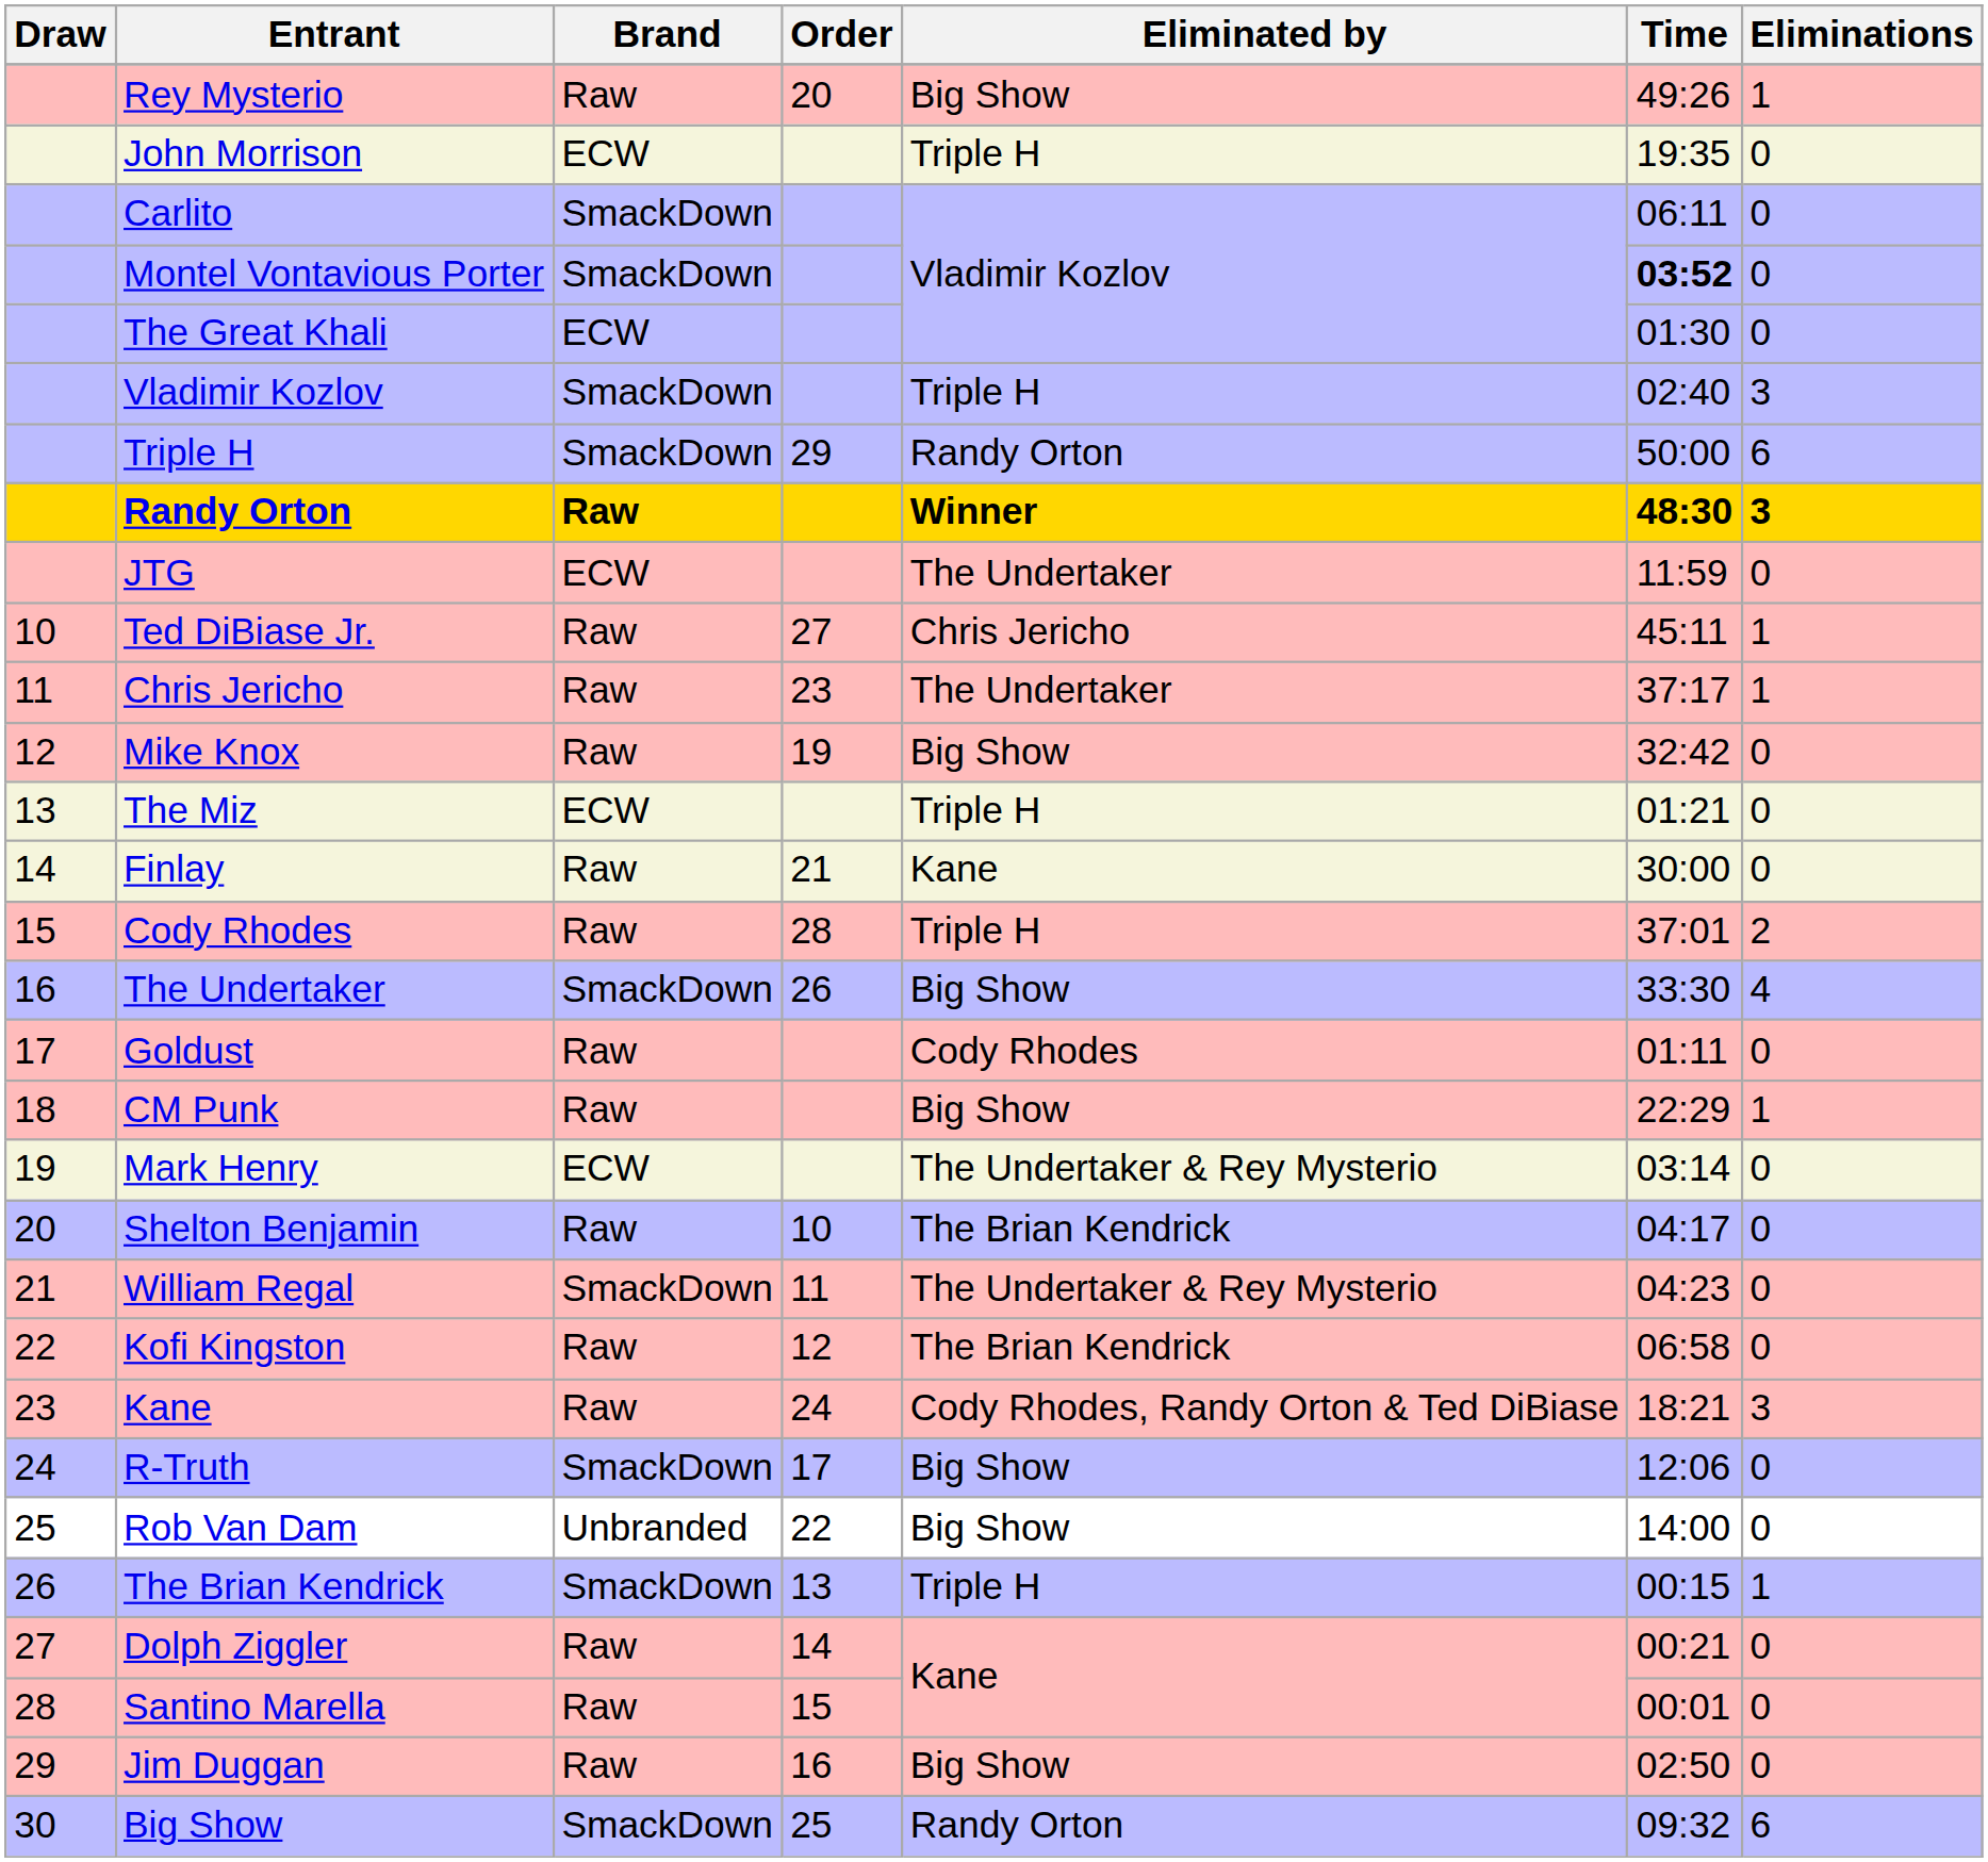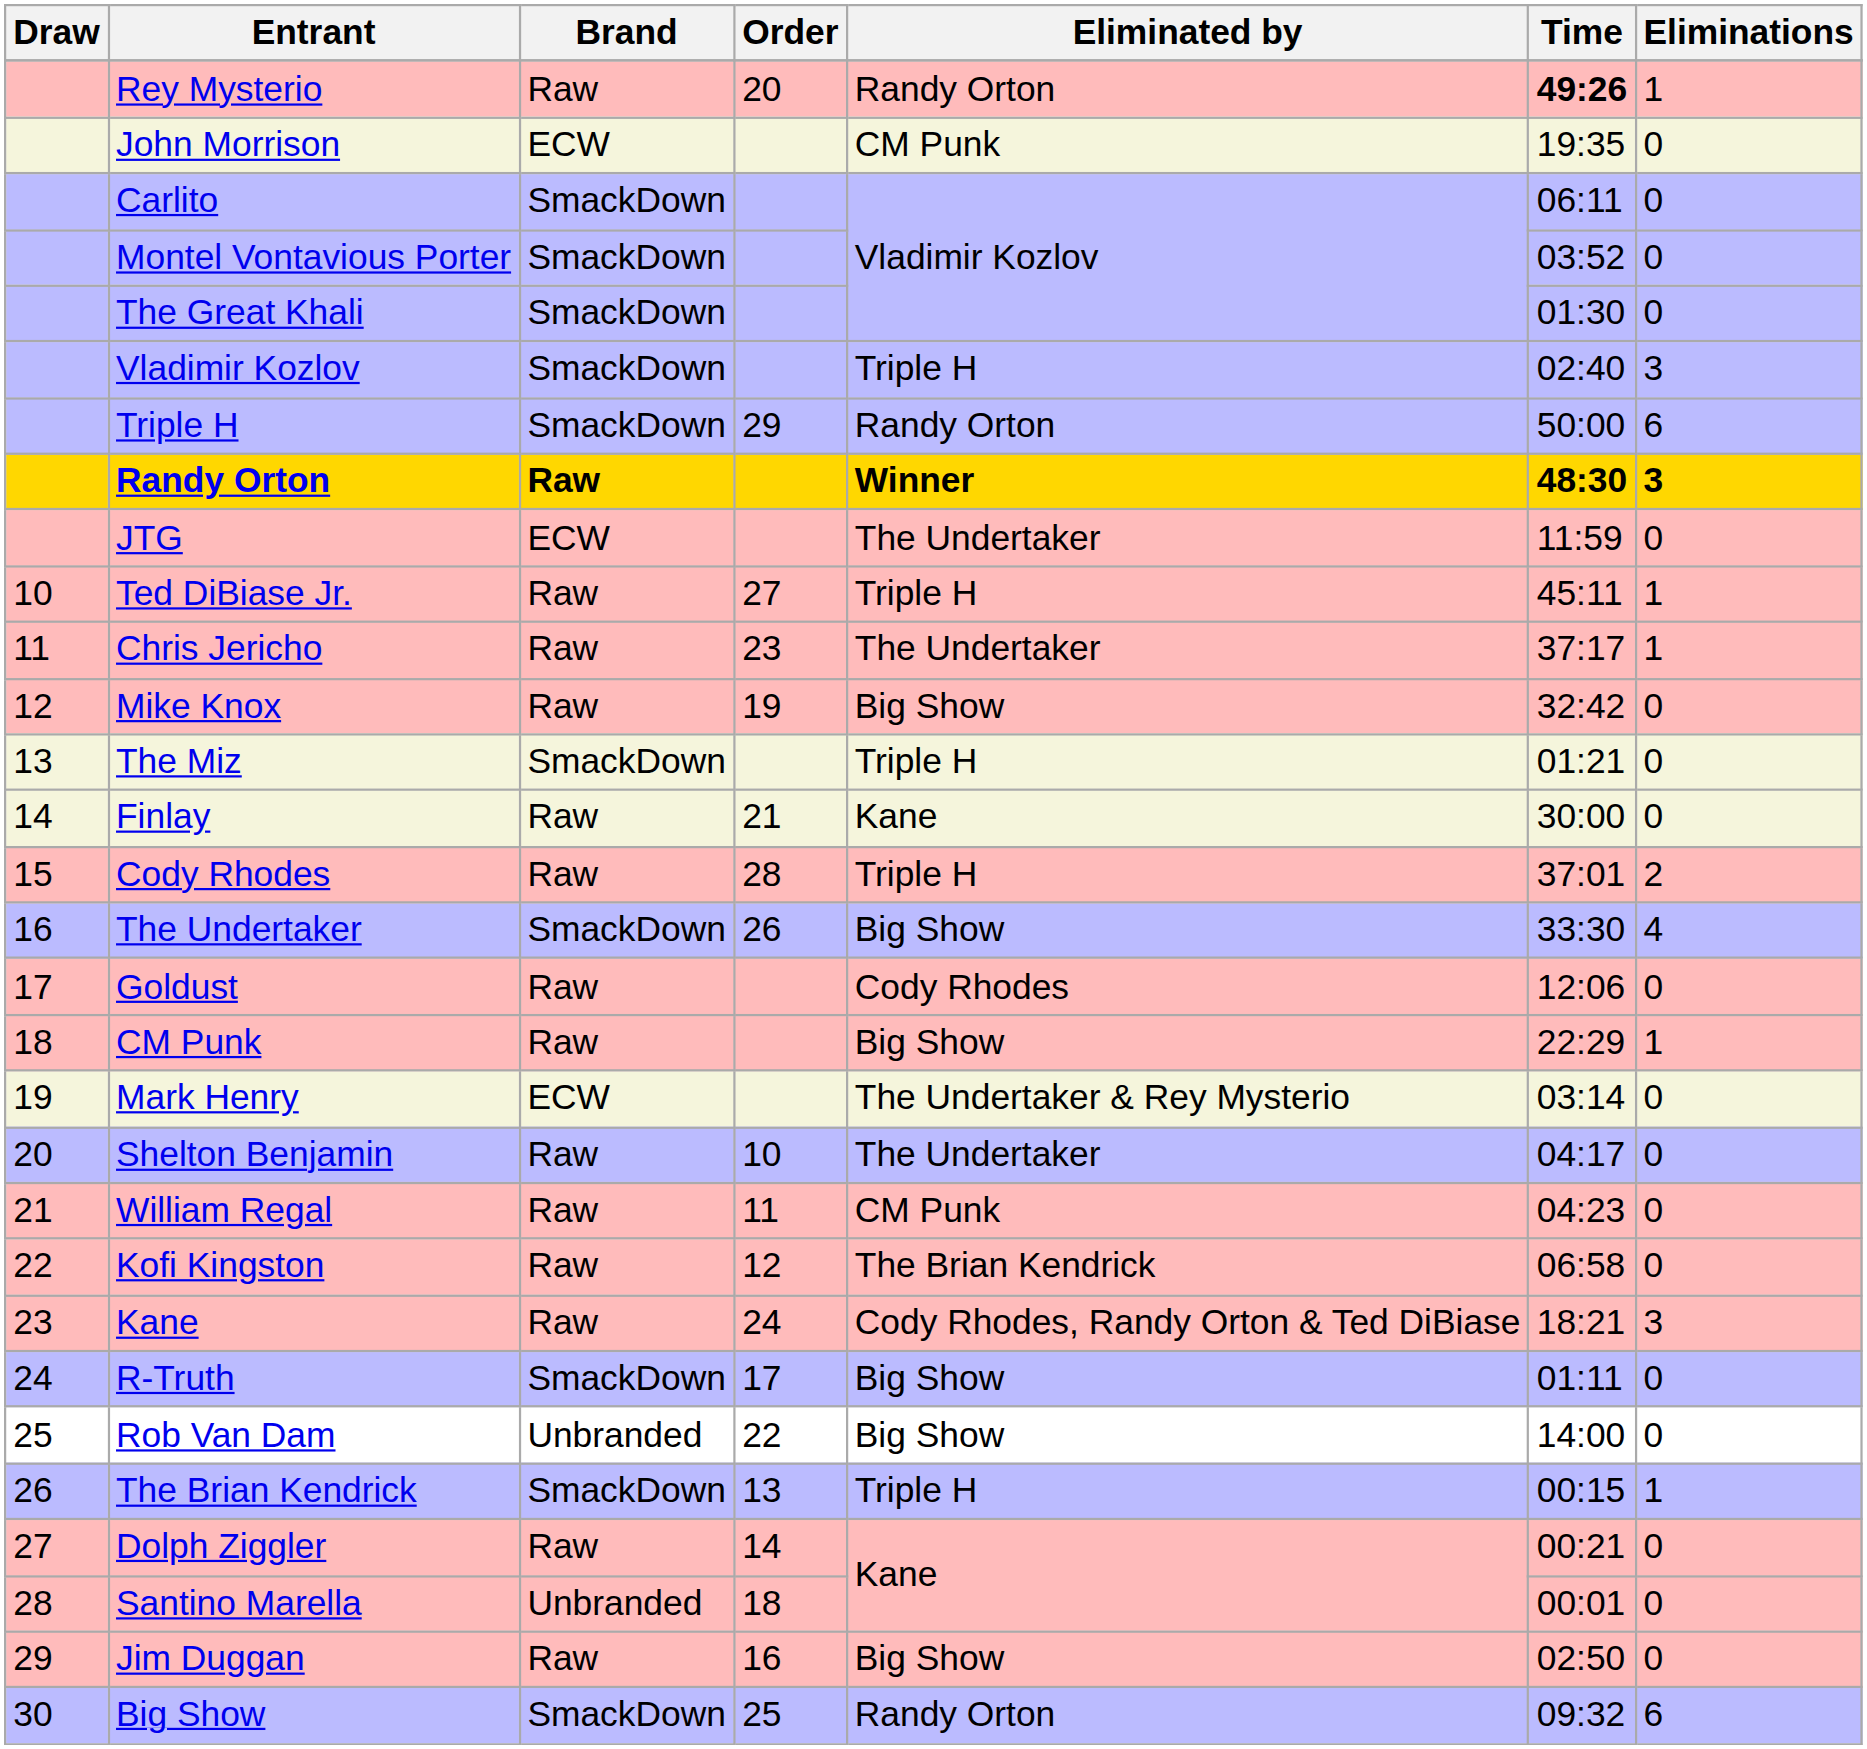Rey Mysterio | Eliminated by: Big Show -> Randy Orton
Rey Mysterio | Time: normal -> bold
John Morrison | Eliminated by: Triple H -> CM Punk
Montel Vontavious Porter | Time: bold -> normal
The Great Khali | Brand: ECW -> SmackDown
Ted DiBiase Jr. | Eliminated by: Chris Jericho -> Triple H
The Miz | Brand: ECW -> SmackDown
Goldust | Time: 01:11 -> 12:06
Shelton Benjamin | Eliminated by: The Brian Kendrick -> The Undertaker
William Regal | Brand: SmackDown -> Raw
William Regal | Eliminated by: The Undertaker & Rey Mysterio -> CM Punk
R-Truth | Time: 12:06 -> 01:11
Santino Marella | Brand: Raw -> Unbranded
Santino Marella | Order: 15 -> 18
